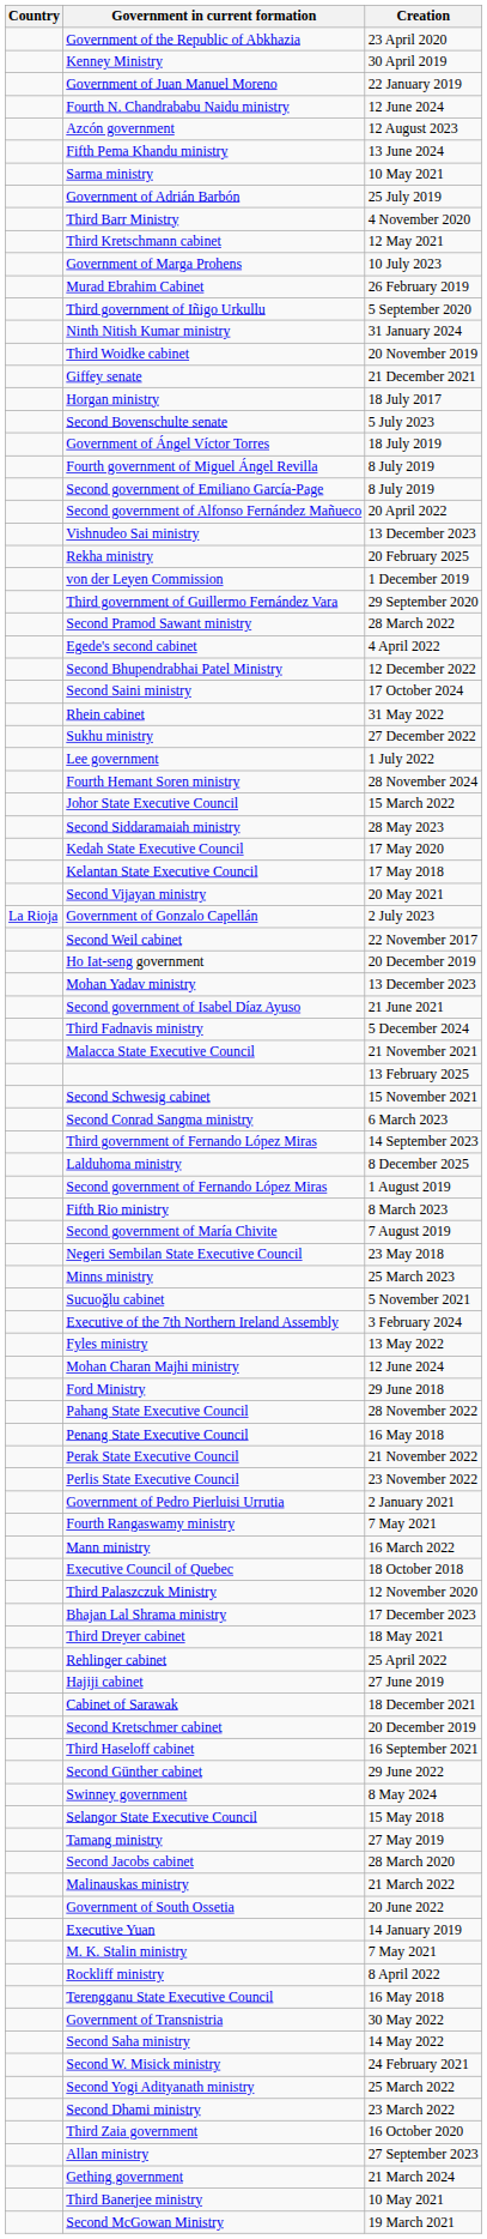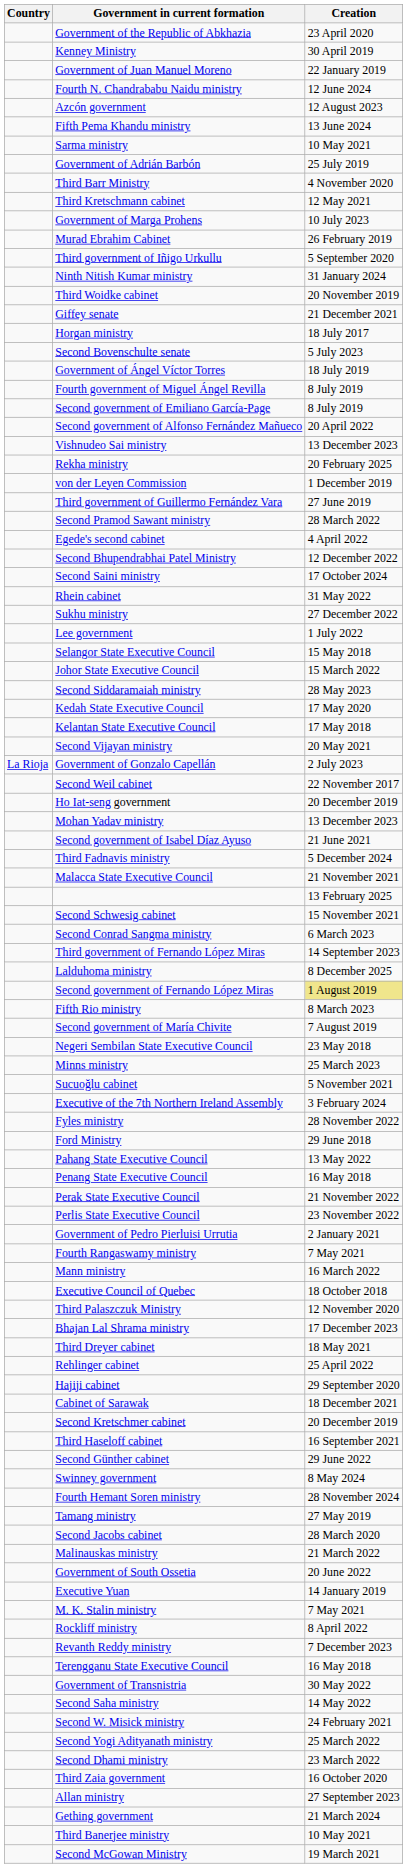Third government of Guillermo Fernández Vara | Creation: 29 September 2020 -> 27 June 2019
rows swapped: Fourth Hemant Soren ministry <-> Selangor State Executive Council
Second government of Fernando López Miras | Creation: no background -> khaki background
Fyles ministry | Creation: 13 May 2022 -> 28 November 2022
- row: Mohan Charan Majhi ministry | 12 June 2024
Pahang State Executive Council | Creation: 28 November 2022 -> 13 May 2022
Hajiji cabinet | Creation: 27 June 2019 -> 29 September 2020
+ row: Revanth Reddy ministry | 7 December 2023
